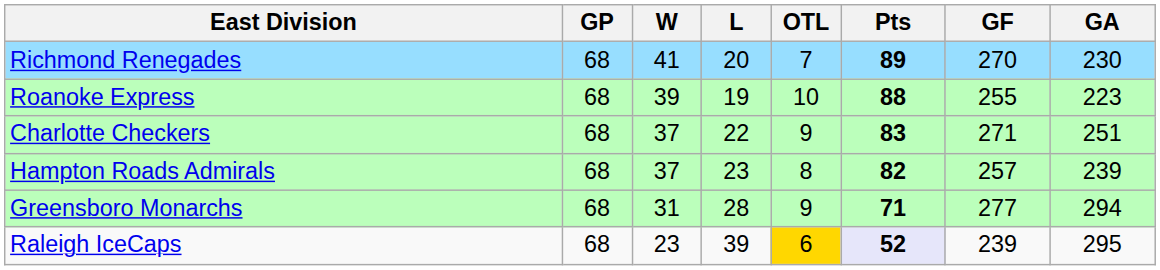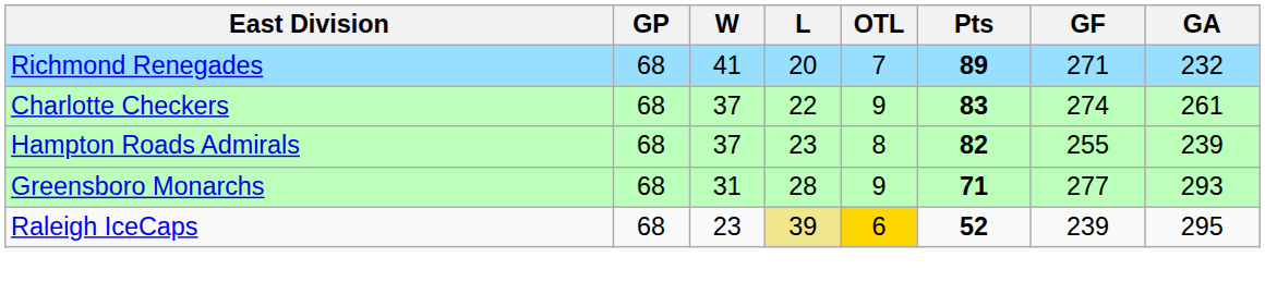Richmond Renegades | GF: 270 -> 271
Richmond Renegades | GA: 230 -> 232
- row: Roanoke Express | 68 | 39 | 19 | 10 | 88 | 255 | 223
Charlotte Checkers | GF: 271 -> 274
Charlotte Checkers | GA: 251 -> 261
Hampton Roads Admirals | GF: 257 -> 255
Greensboro Monarchs | GA: 294 -> 293
Raleigh IceCaps | L: no background -> khaki background
Raleigh IceCaps | Pts: lavender background -> no background
